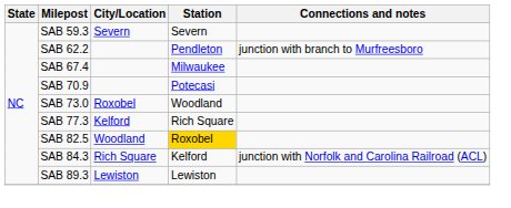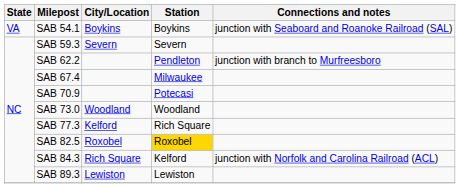+ row: VA | SAB 54.1 | Boykins | Boykins | junction with Seaboard and Roanoke Railroad (SAL)
SAB 73.0 | City/Location: Roxobel -> Woodland
SAB 82.5 | City/Location: Woodland -> Roxobel
